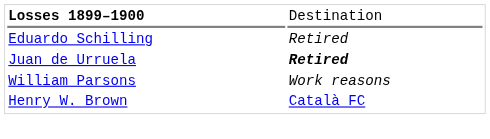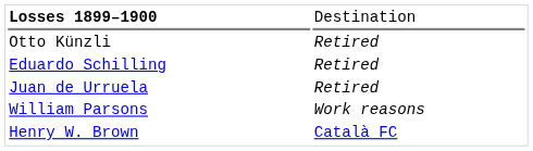+ row: Otto Künzli | Retired
Juan de Urruela | column 2: bold -> normal
